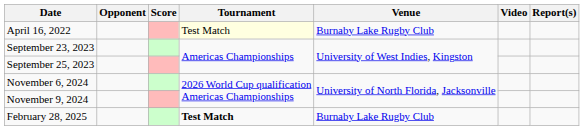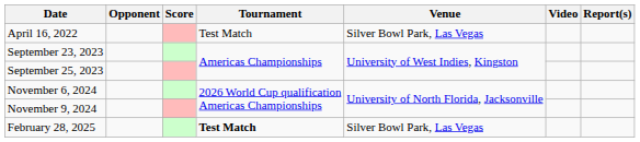April 16, 2022 | Tournament: lightyellow background -> no background
April 16, 2022 | Venue: Burnaby Lake Rugby Club -> Silver Bowl Park, Las Vegas
February 28, 2025 | Venue: Burnaby Lake Rugby Club -> Silver Bowl Park, Las Vegas
